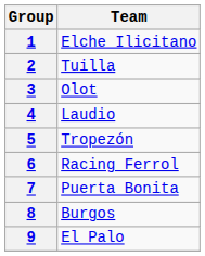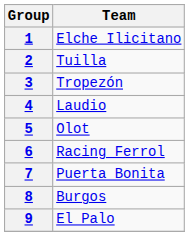3 | Team: Olot -> Tropezón
5 | Team: Tropezón -> Olot
